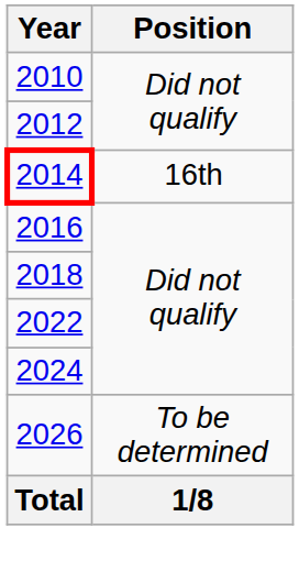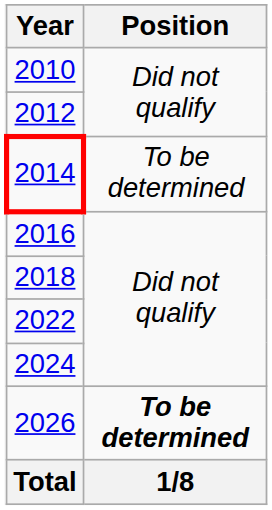2014 | Position: 16th -> To be determined
2026 | Position: normal -> bold
